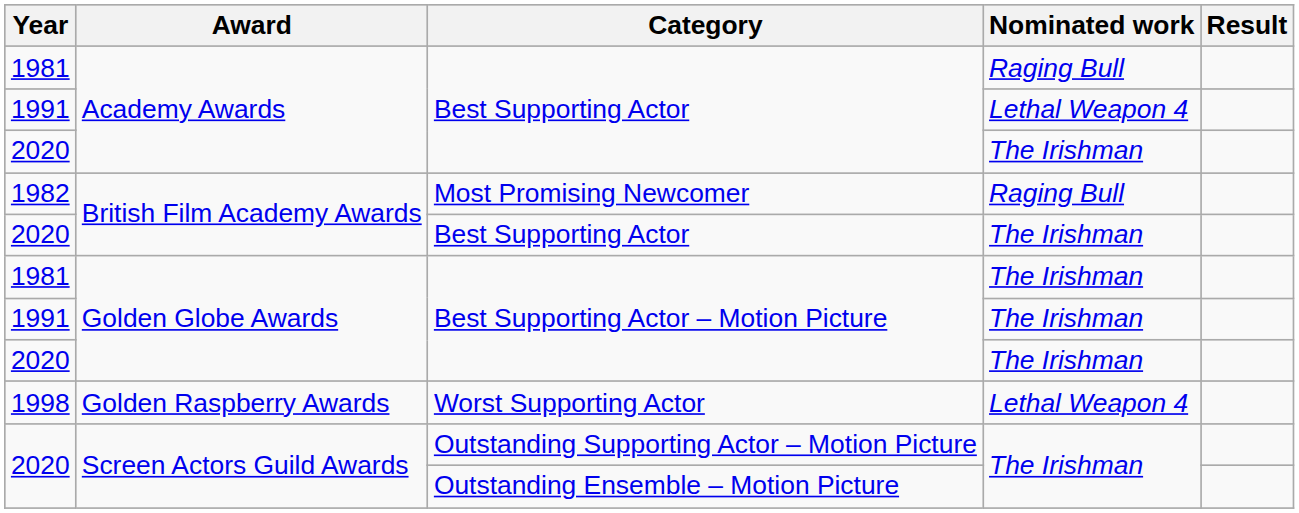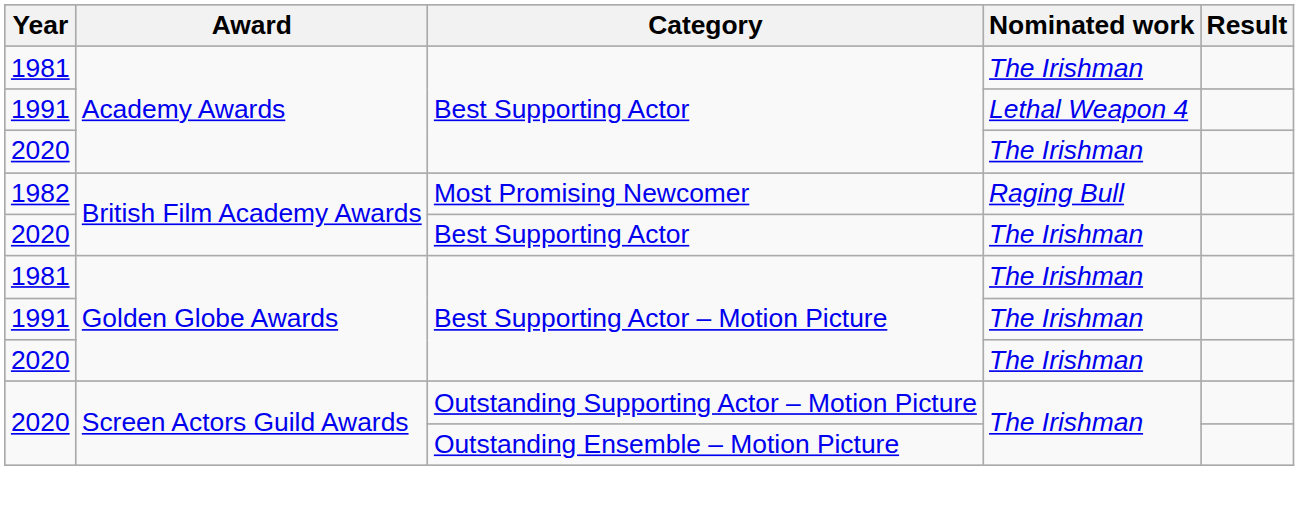1981 / Best Supporting Actor | Nominated work: Raging Bull -> The Irishman
- row: 1998 | Golden Raspberry Awards | Worst Supporting Actor | Lethal Weapon 4
